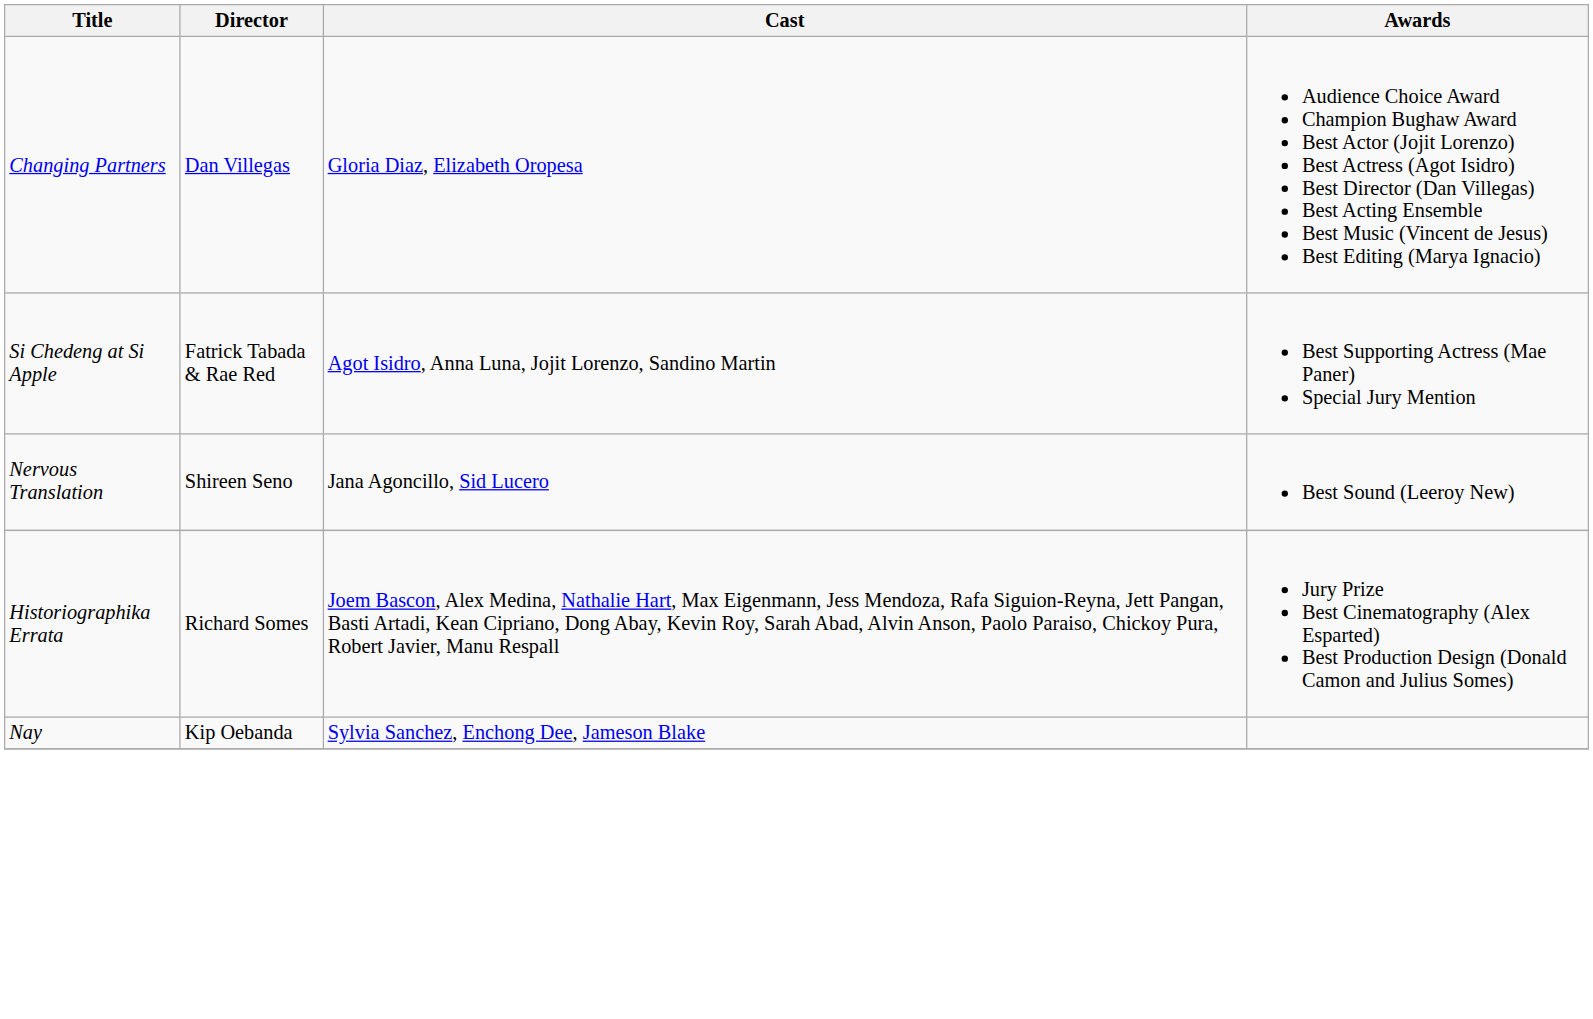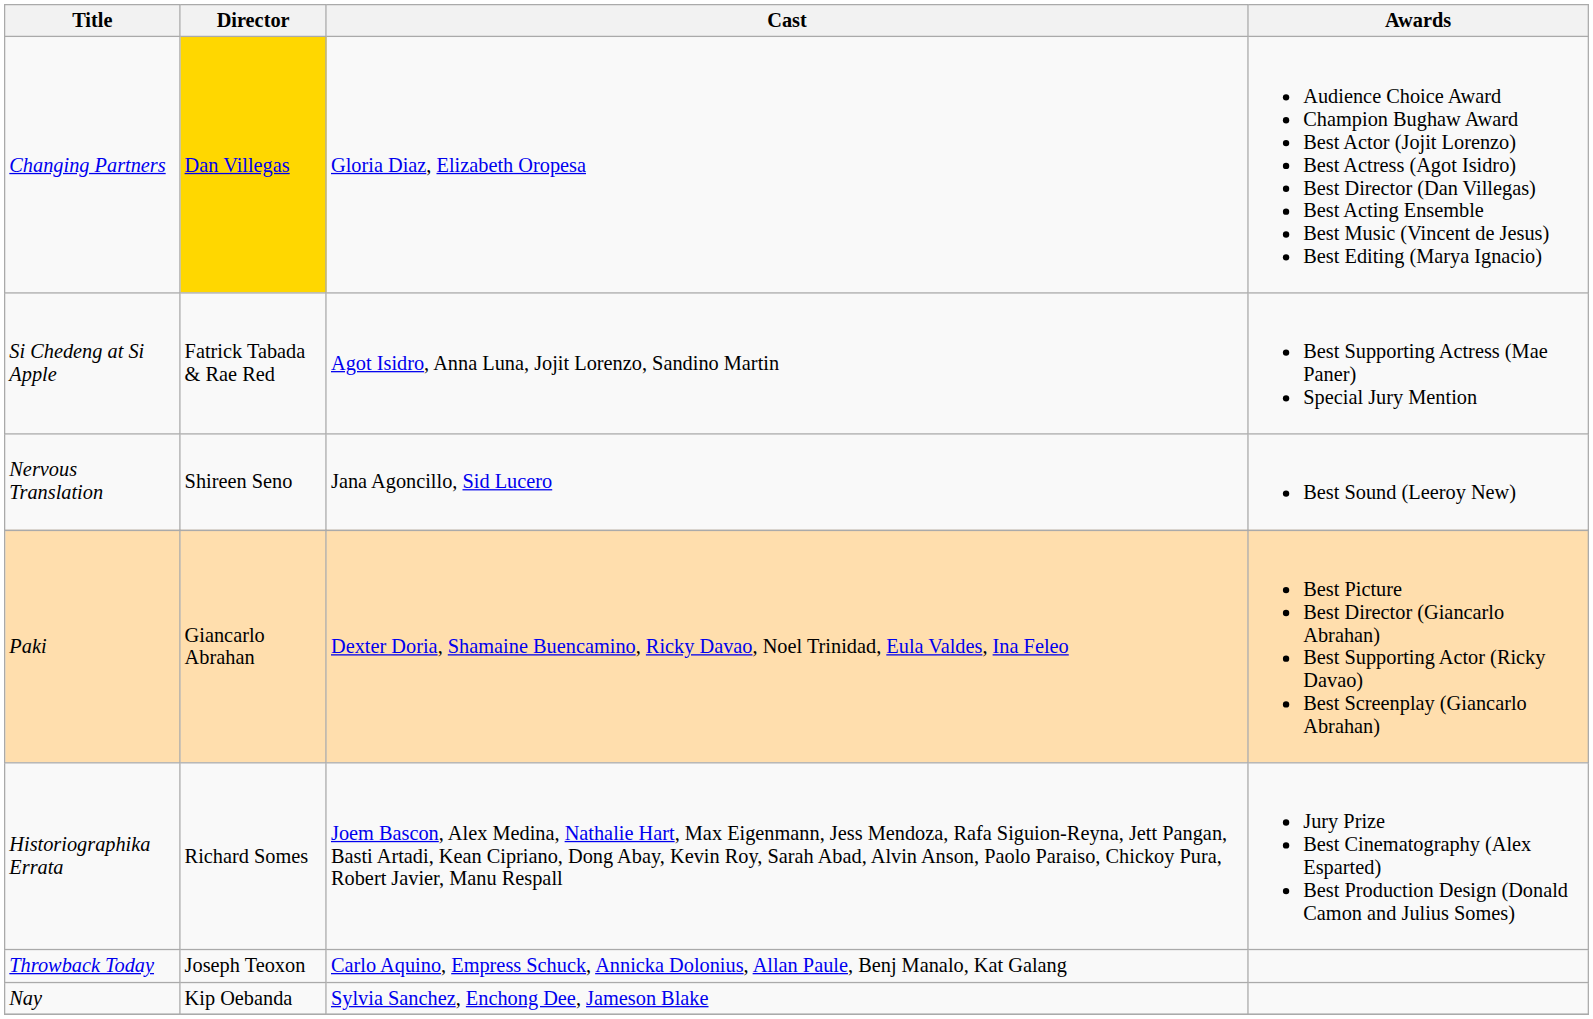Changing Partners | Director: no background -> gold background
+ row: Paki | Giancarlo Abrahan | Dexter Doria, Shamaine Buencamino, Ricky Davao, Noel Trinidad, Eula Valdes, Ina Feleo | Best Picture Best Director (Giancarlo Abrahan) Best Supporting Actor (Ricky Davao) Best Screenplay (Giancarlo Abrahan)
+ row: Throwback Today | Joseph Teoxon | Carlo Aquino, Empress Schuck, Annicka Dolonius, Allan Paule, Benj Manalo, Kat Galang
